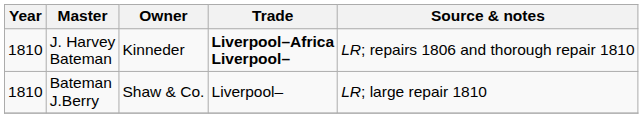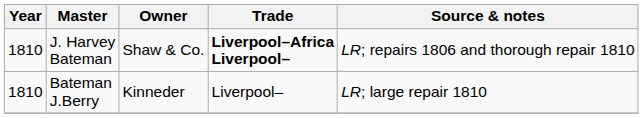J. Harvey Bateman | Owner: Kinneder -> Shaw & Co.
Bateman J.Berry | Owner: Shaw & Co. -> Kinneder
